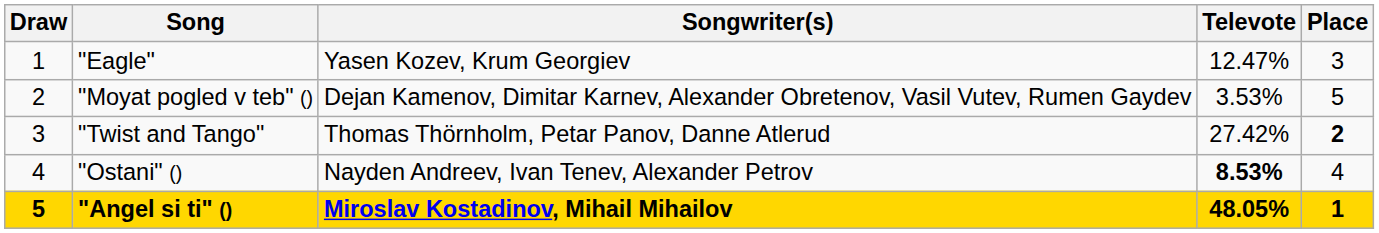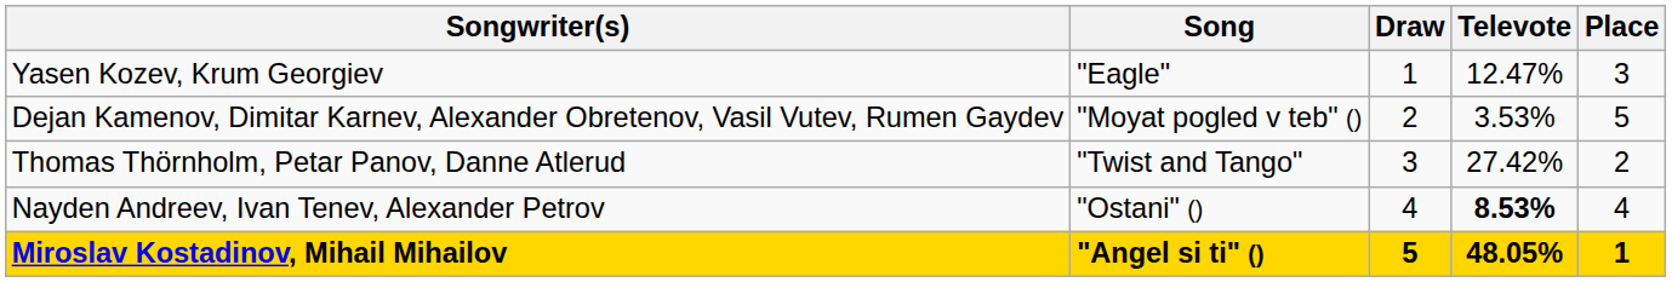columns swapped: Draw <-> Songwriter(s)
"Twist and Tango" | Place: bold -> normal
